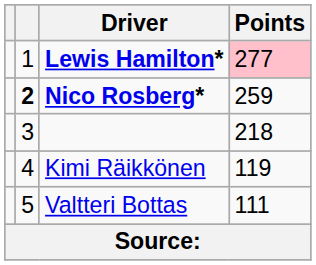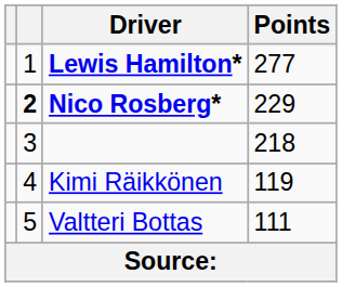Lewis Hamilton* | Points: pink background -> no background
Nico Rosberg* | Points: 259 -> 229
